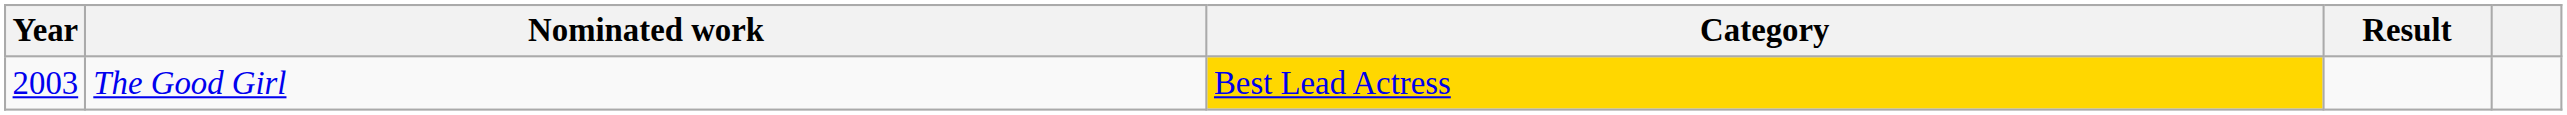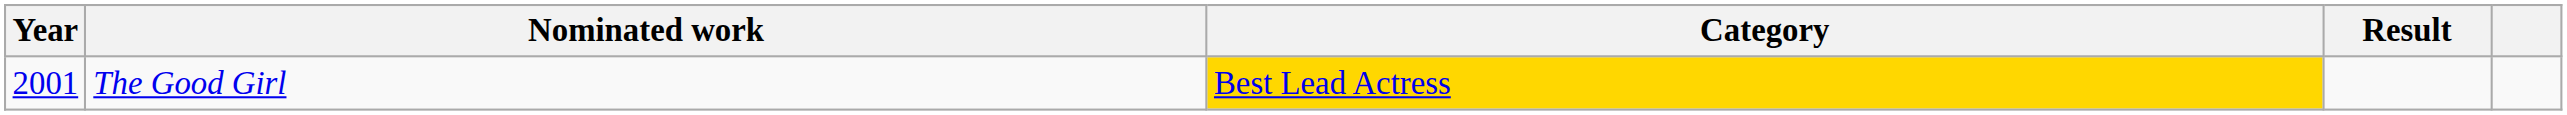The Good Girl | Year: 2003 -> 2001
